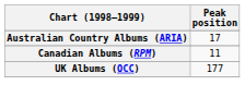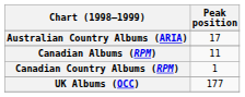+ row: Canadian Country Albums (RPM) | 1
